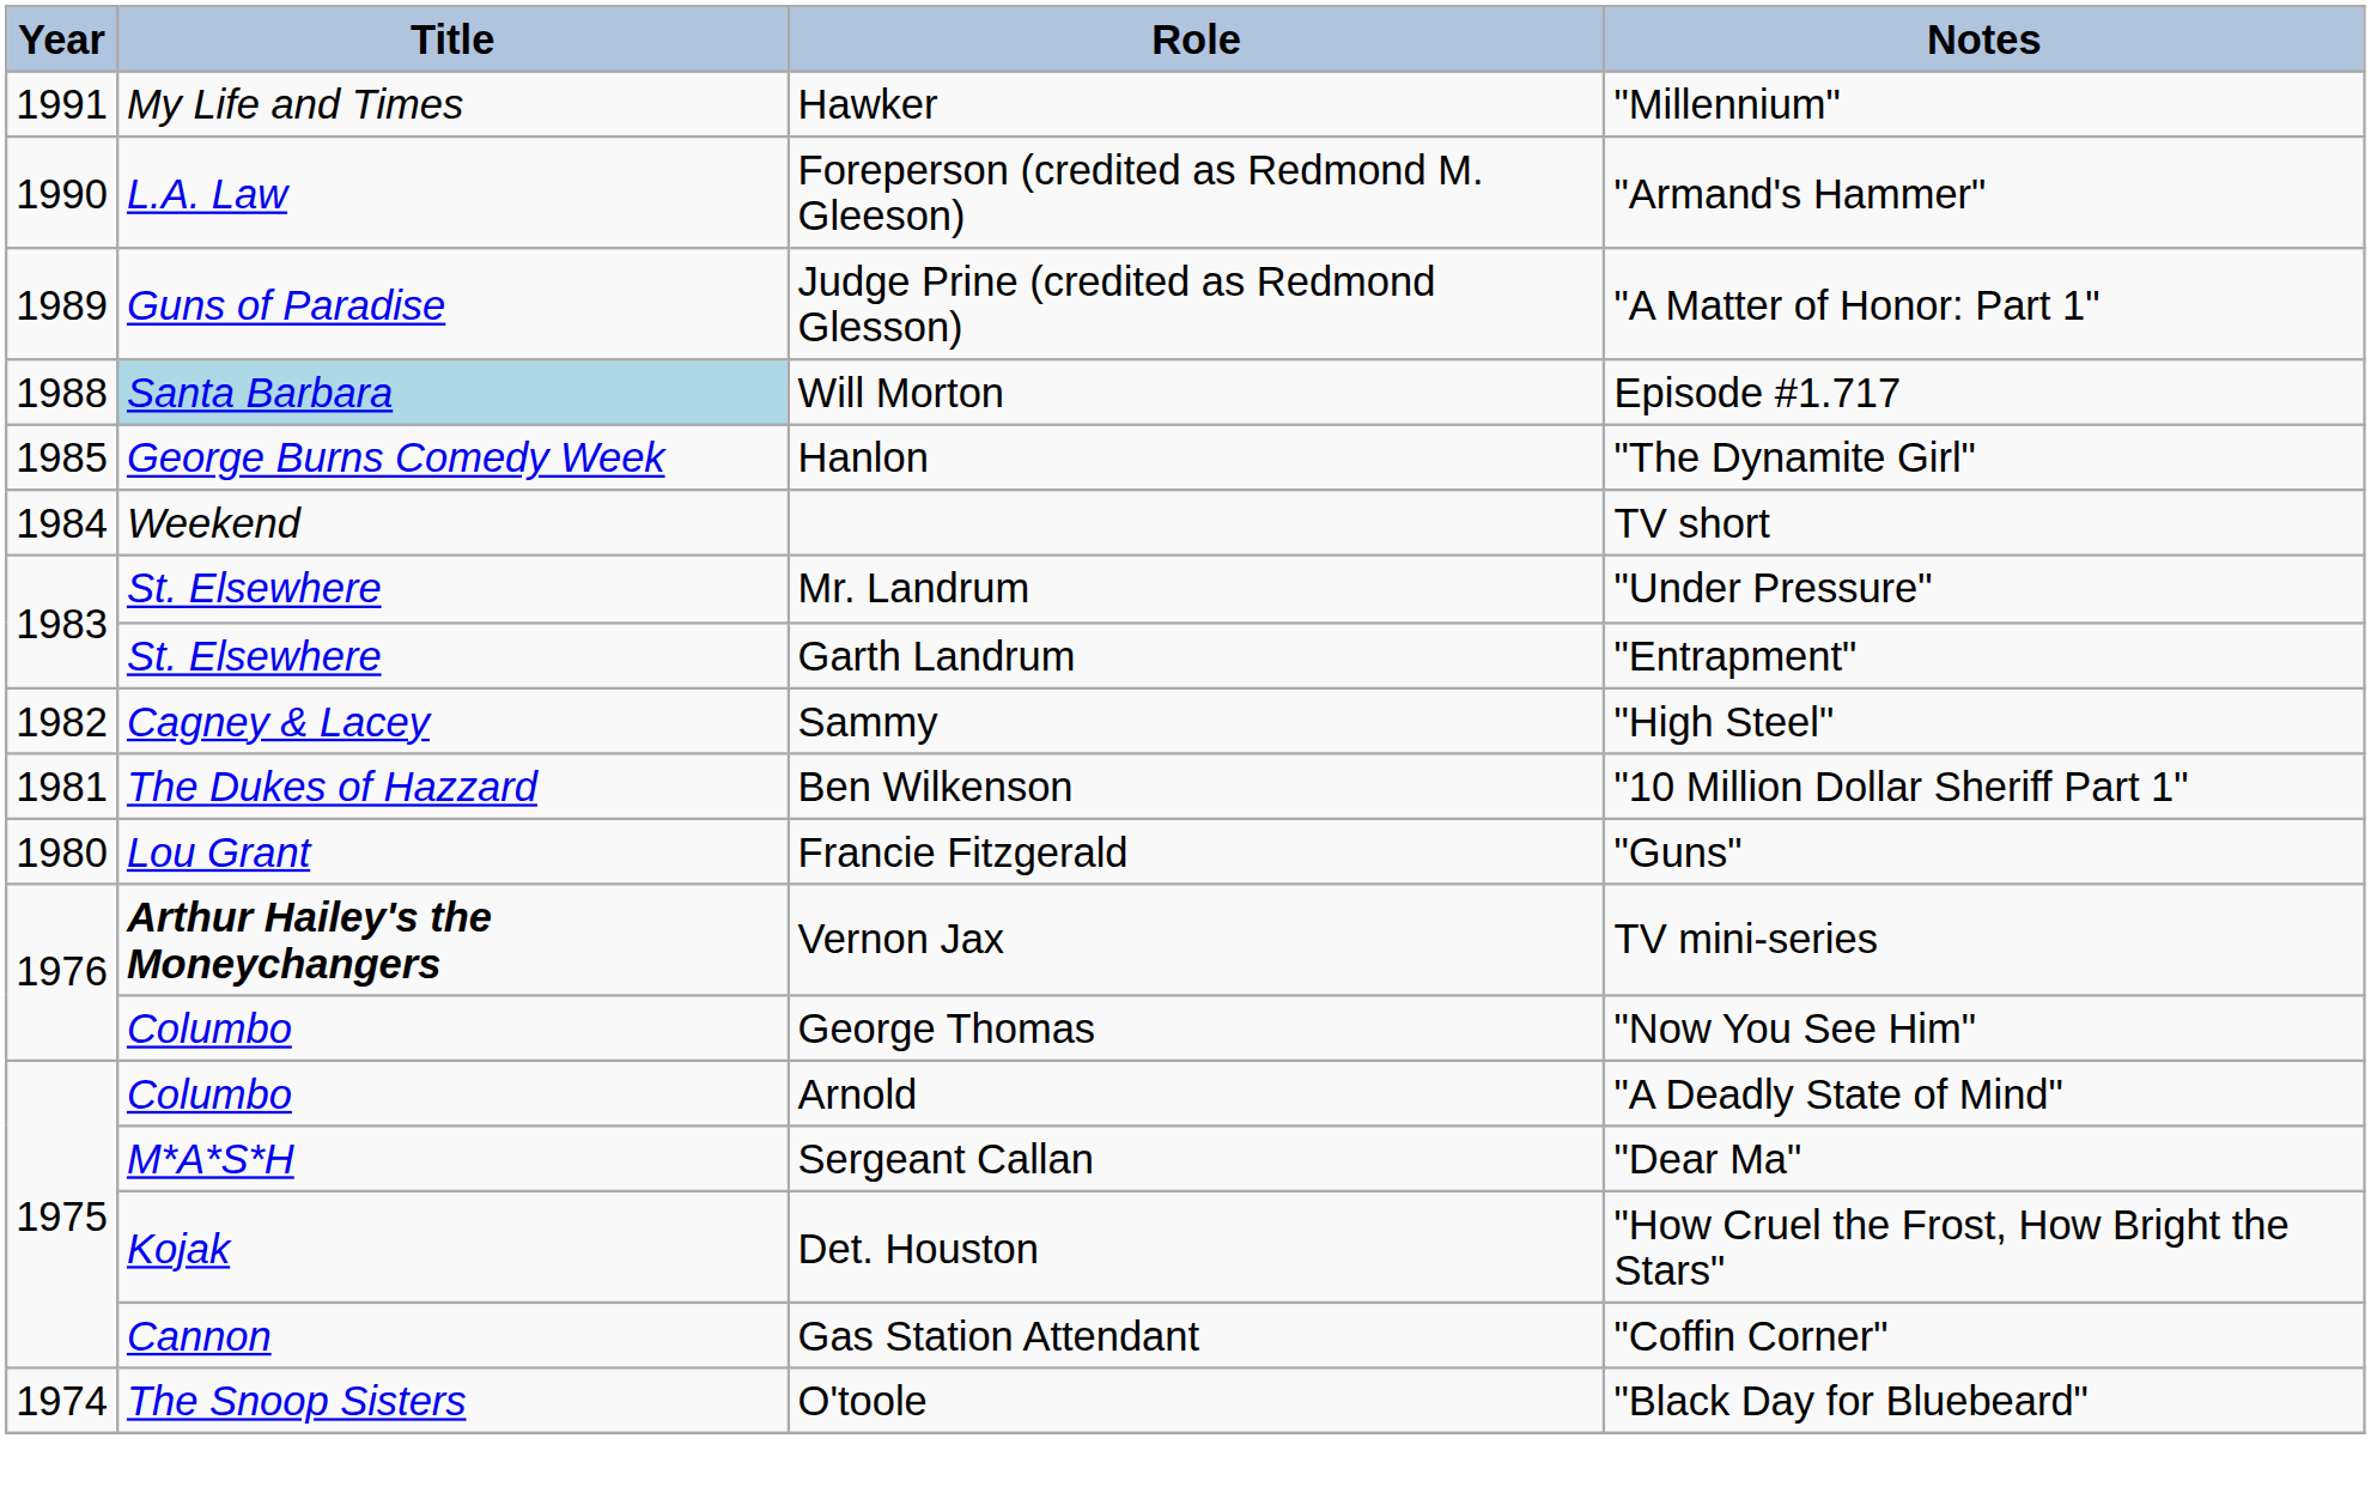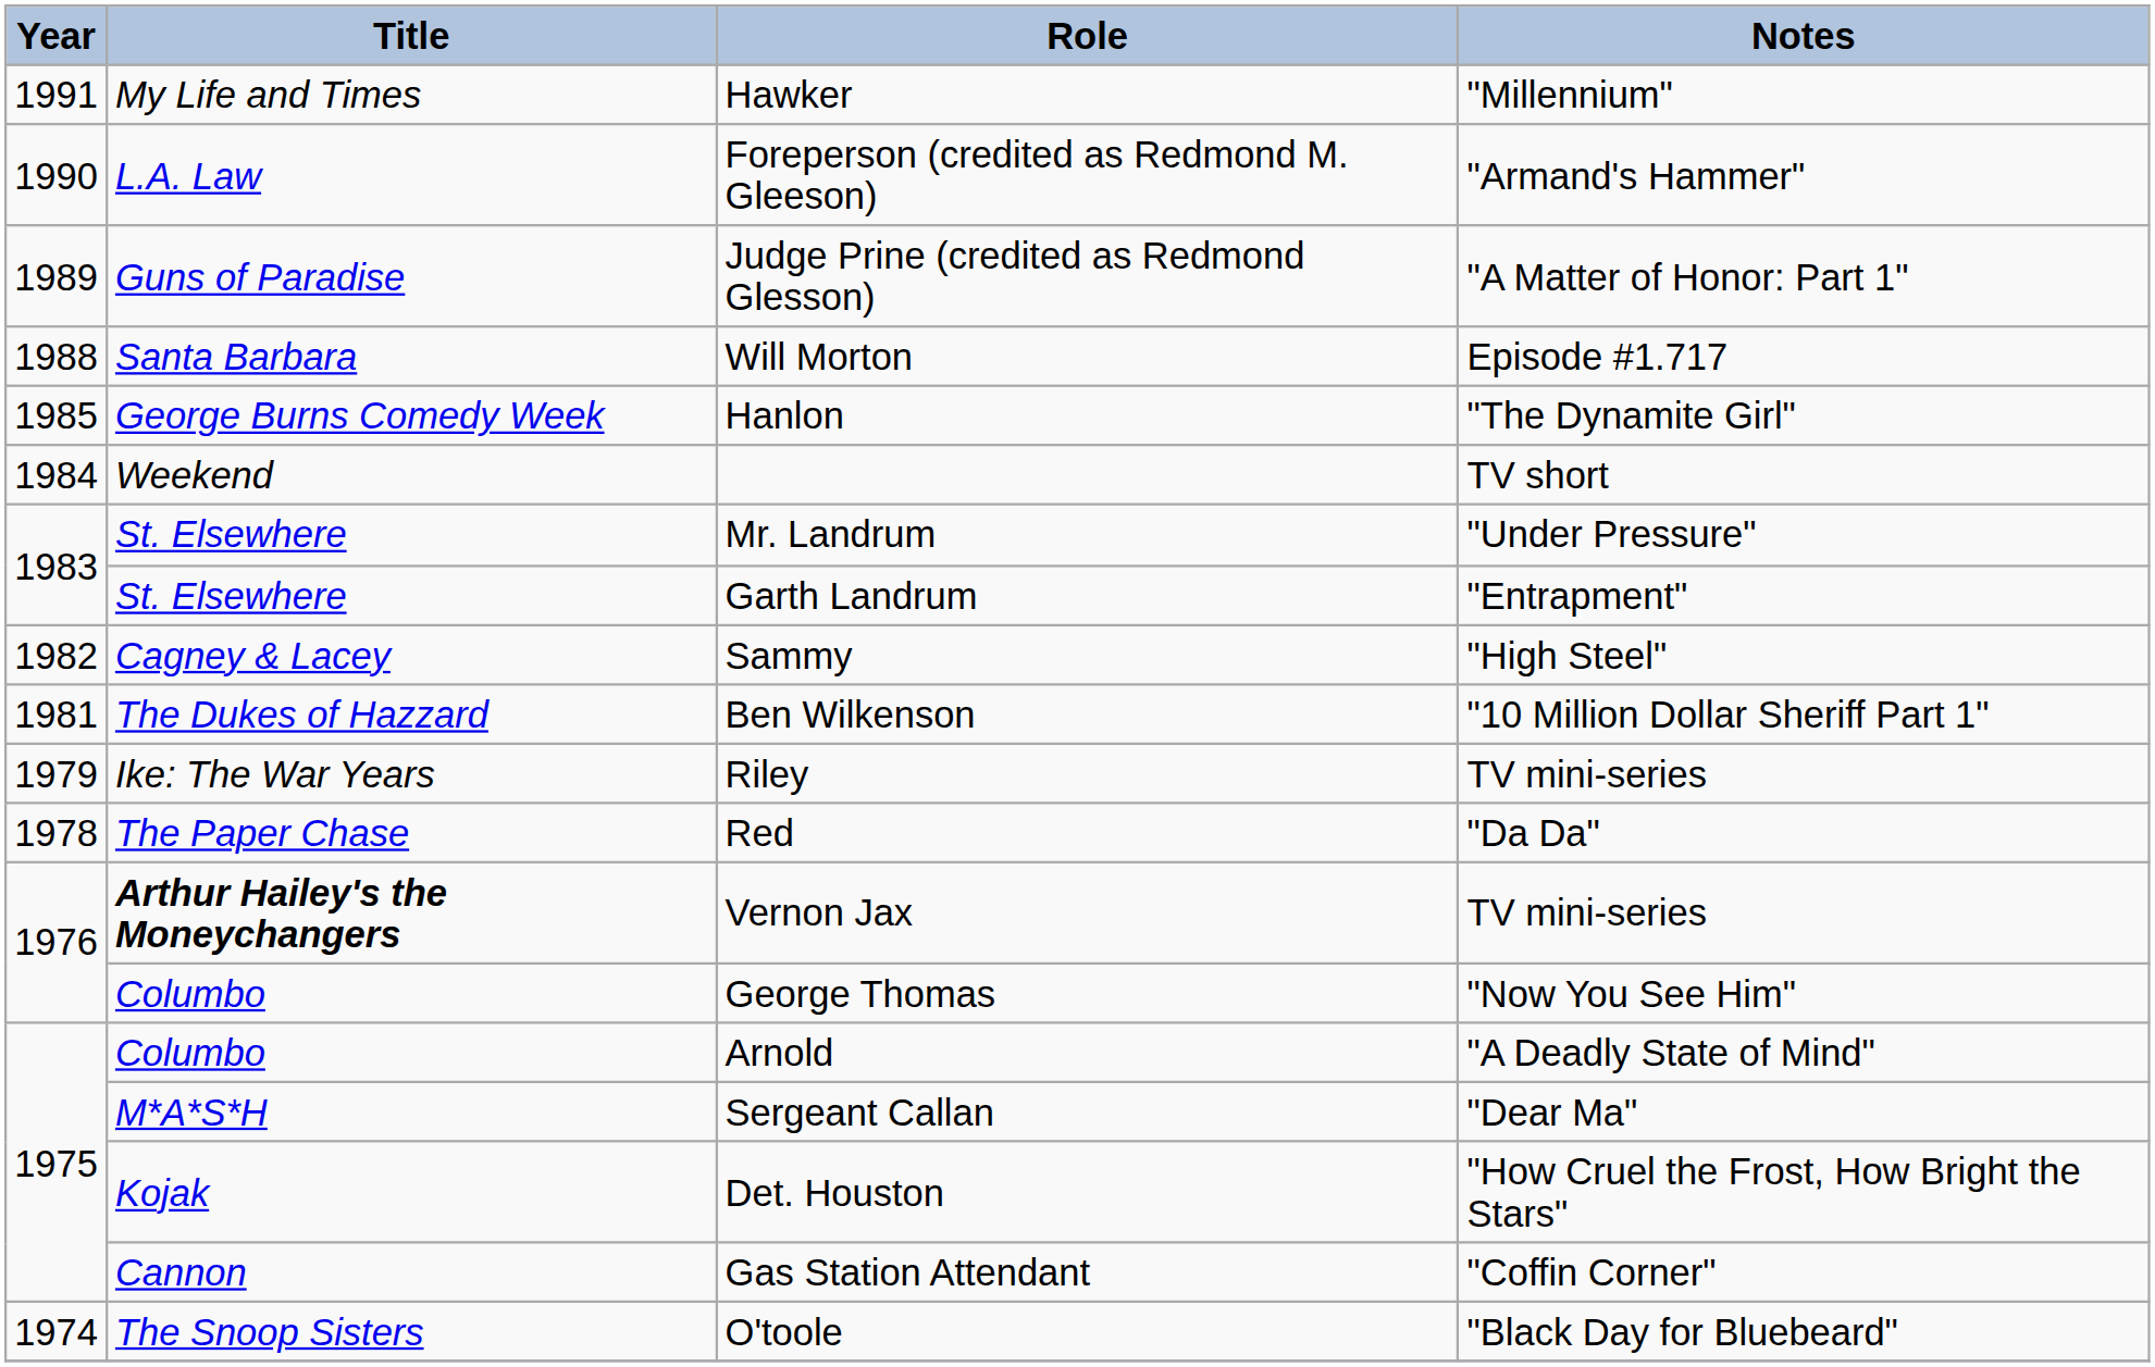Will Morton | Title: lightblue background -> no background
- row: 1980 | Lou Grant | Francie Fitzgerald | "Guns"
+ row: 1979 | Ike: The War Years | Riley | TV mini-series
+ row: 1978 | The Paper Chase | Red | "Da Da"
